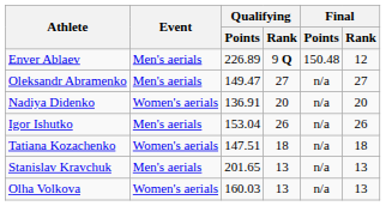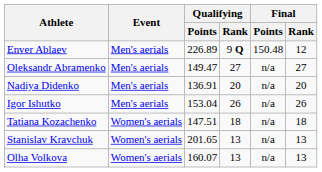Nadiya Didenko | Event: Women's aerials -> Men's aerials
Stanislav Kravchuk | Event: Men's aerials -> Women's aerials
Olha Volkova | Qualifying / Points: 160.03 -> 160.07
